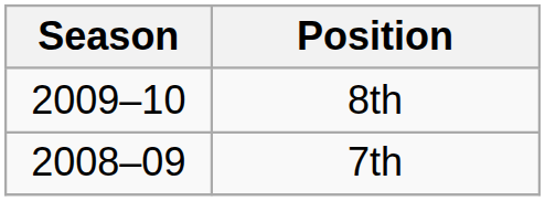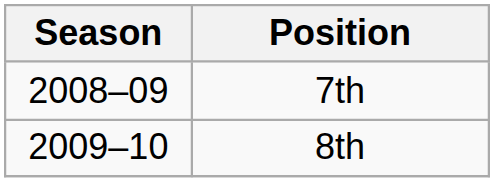rows swapped: 7th <-> 8th
